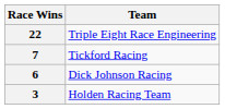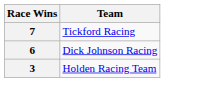- row: 22 | Triple Eight Race Engineering
